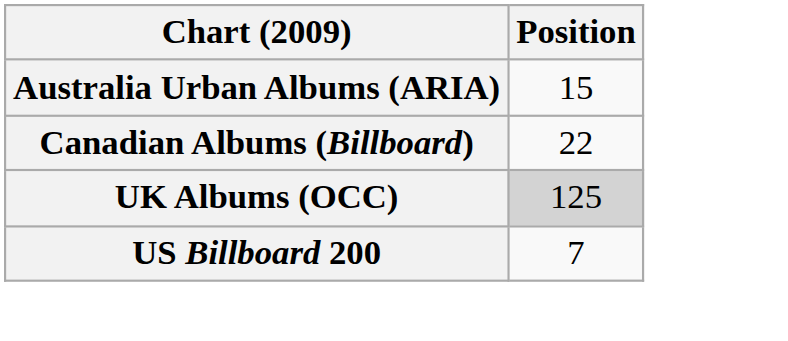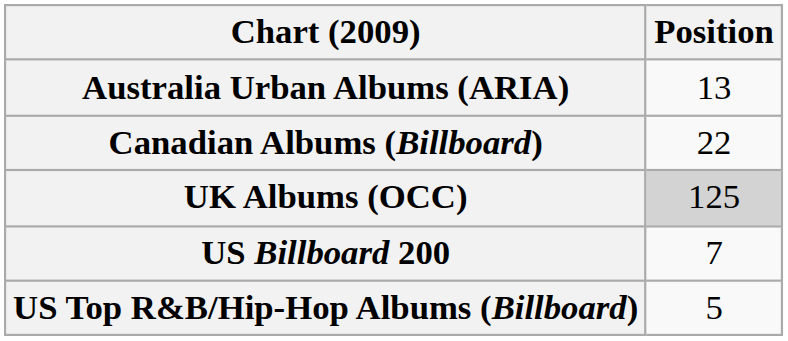Australia Urban Albums (ARIA) | Position: 15 -> 13
+ row: US Top R&B/Hip-Hop Albums (Billboard) | 5
